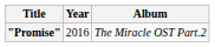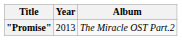"Promise" | Year: 2016 -> 2013
